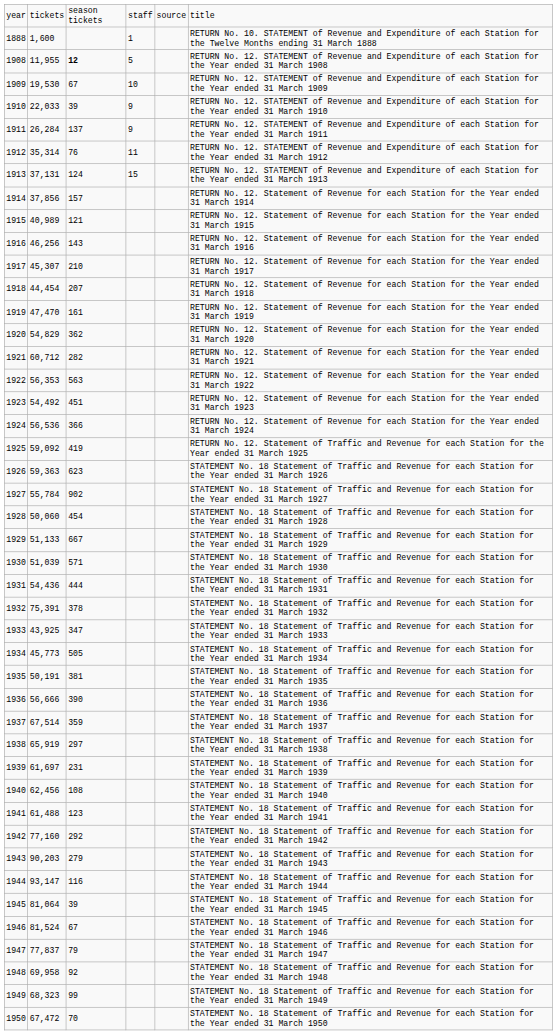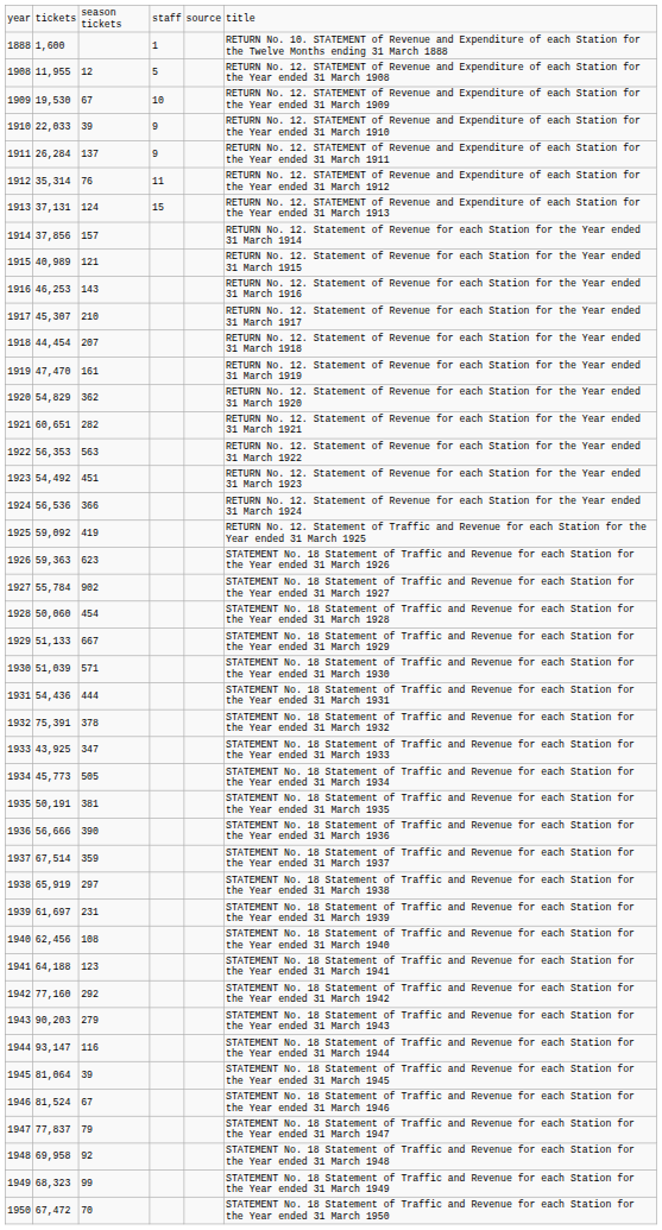1908 | column 3: bold -> normal
1916 | column 2: 46,256 -> 46,253
1921 | column 2: 60,712 -> 60,651
1941 | column 2: 61,488 -> 64,188
